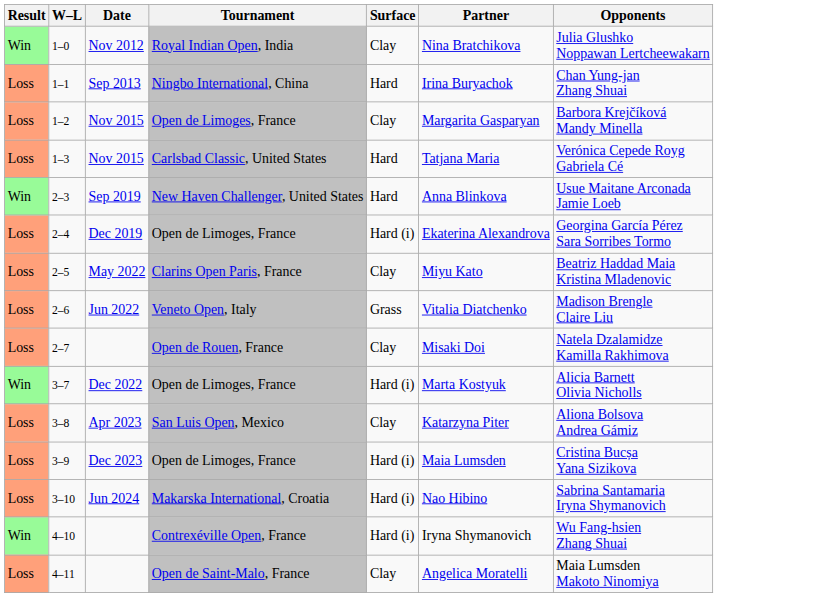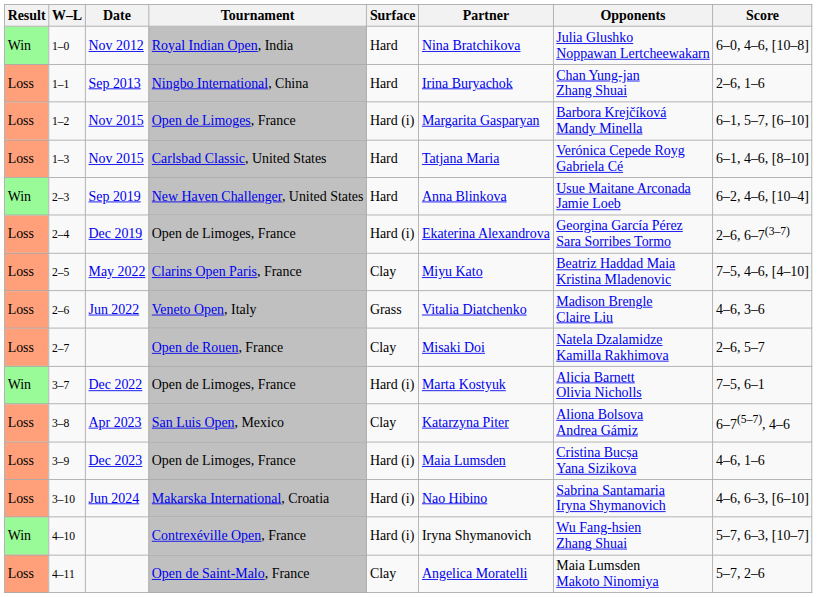+ column: Score | 6–0, 4–6, [10–8] | 2–6, 1–6 | 6–1, 5–7, [6–10] | 6–1, 4–6, [8–10] | 6–2, 4–6, [10–4] | 2–6, 6–7(3–7) | 7–5, 4–6, [4–10] | 4–6, 3–6 | 2–6, 5–7 | 7–5, 6–1 | 6–7(5–7), 4–6 | 4–6, 1–6 | 4–6, 6–3, [6–10] | 5–7, 6–3, [10–7] | 5–7, 2–6
1–0 | Surface: Clay -> Hard
1–2 | Surface: Clay -> Hard (i)
